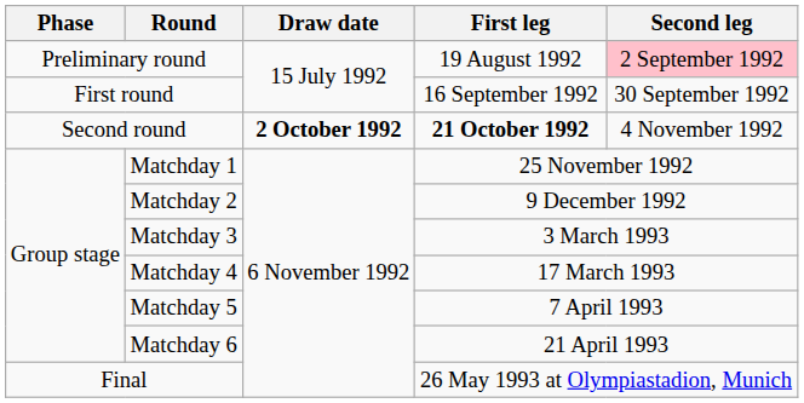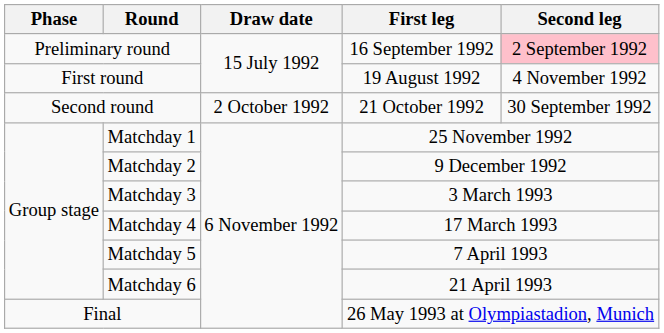Preliminary round | First leg: 19 August 1992 -> 16 September 1992
First round | First leg: 16 September 1992 -> 19 August 1992
First round | Second leg: 30 September 1992 -> 4 November 1992
Second round | Draw date: bold -> normal
Second round | First leg: bold -> normal
Second round | Second leg: 4 November 1992 -> 30 September 1992
